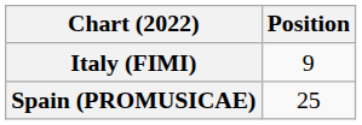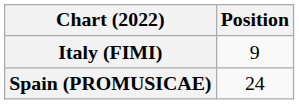Spain (PROMUSICAE) | Position: 25 -> 24
